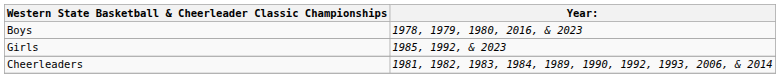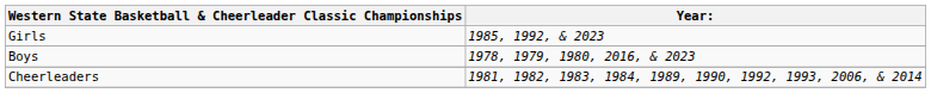rows swapped: Boys <-> Girls
